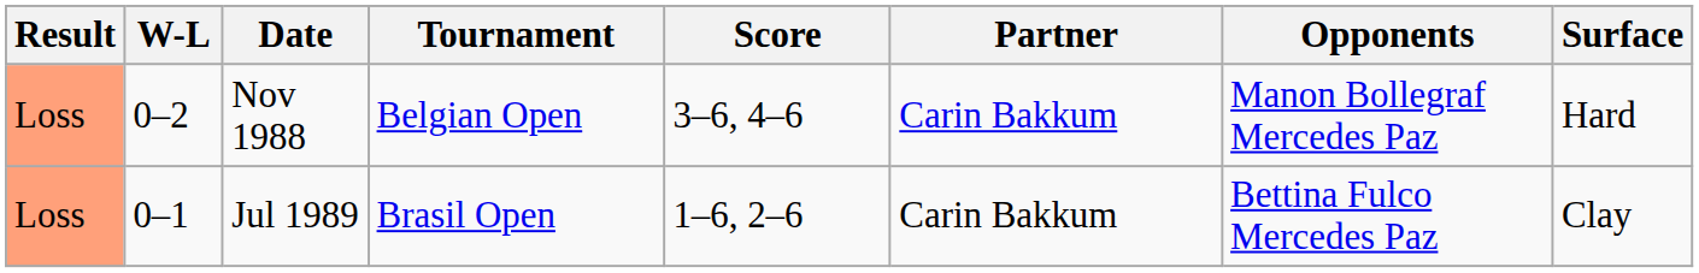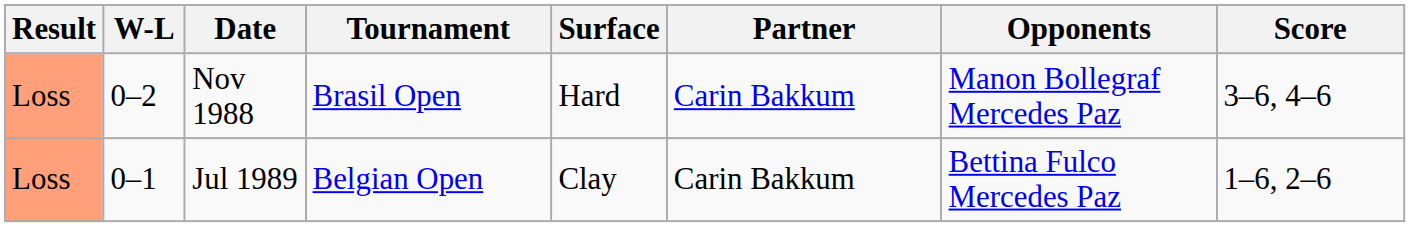columns swapped: Surface <-> Score
Nov 1988 | Tournament: Belgian Open -> Brasil Open
Jul 1989 | Tournament: Brasil Open -> Belgian Open
